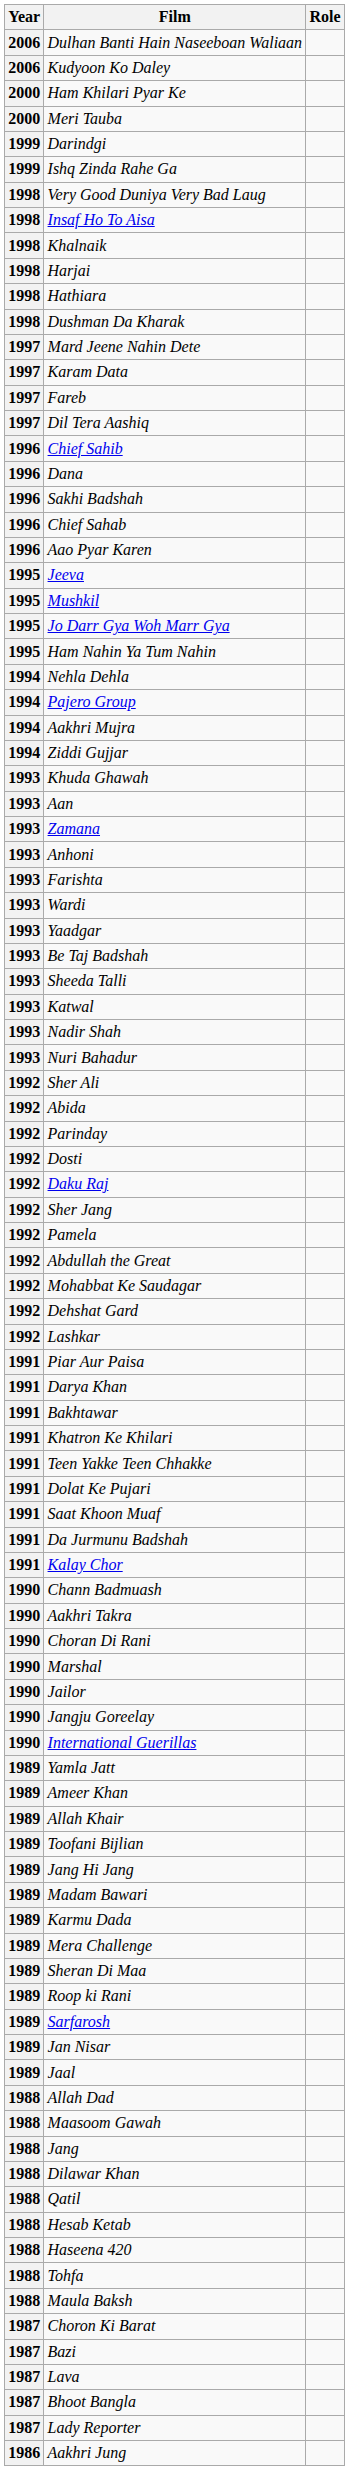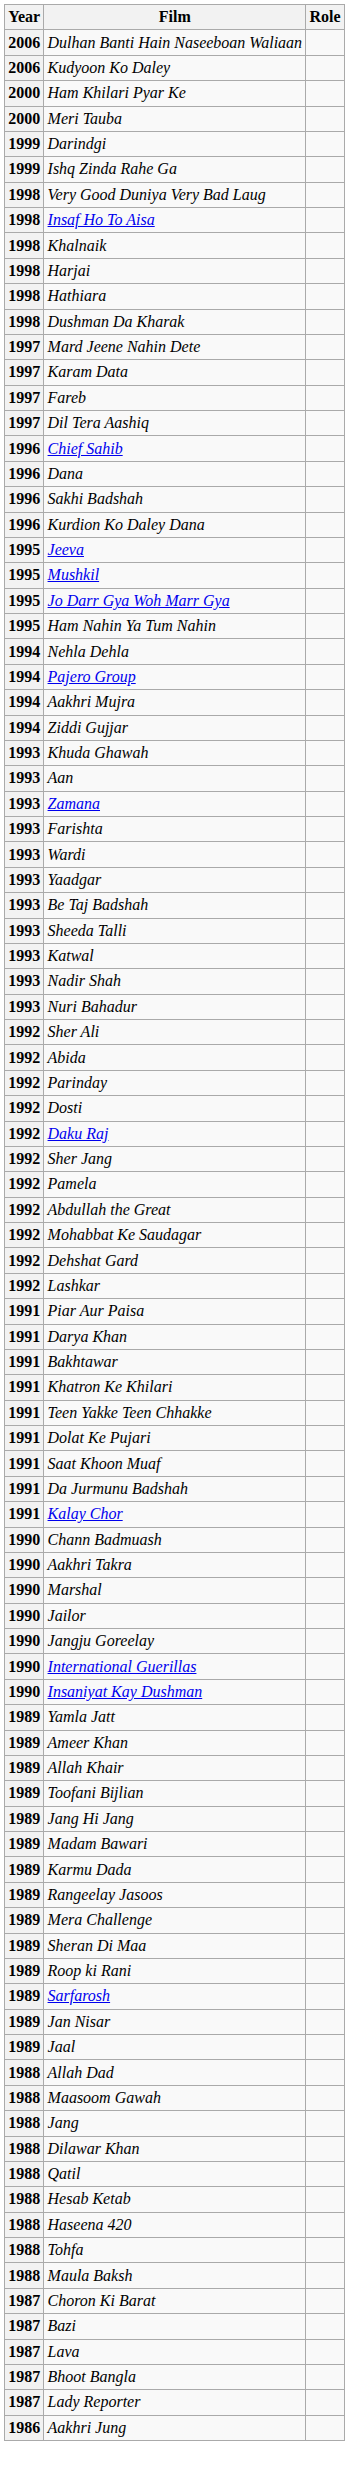- row: 1996 | Chief Sahab
+ row: 1996 | Kurdion Ko Daley Dana
- row: 1996 | Aao Pyar Karen
- row: 1993 | Anhoni
- row: 1990 | Choran Di Rani
+ row: 1990 | Insaniyat Kay Dushman
+ row: 1989 | Rangeelay Jasoos
